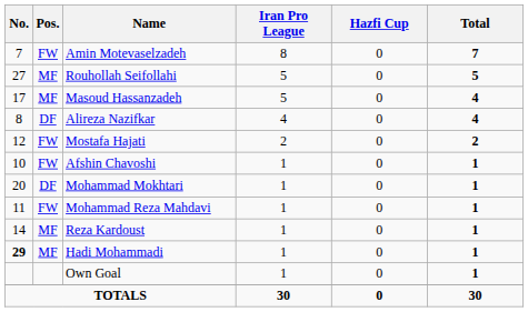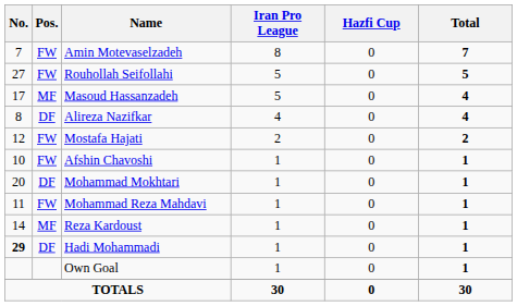Rouhollah Seifollahi | Pos.: MF -> FW
Hadi Mohammadi | Pos.: MF -> DF
